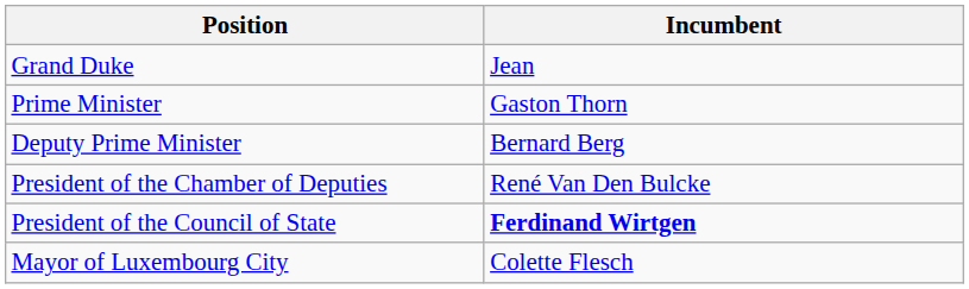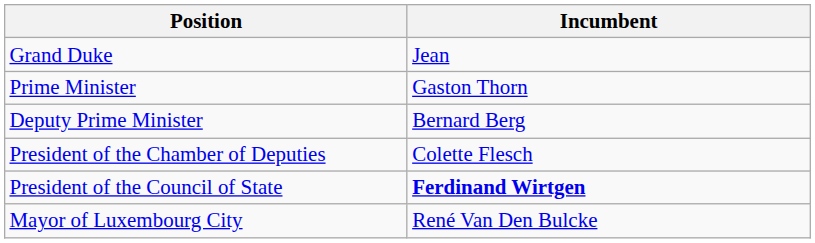President of the Chamber of Deputies | Incumbent: René Van Den Bulcke -> Colette Flesch
Mayor of Luxembourg City | Incumbent: Colette Flesch -> René Van Den Bulcke
